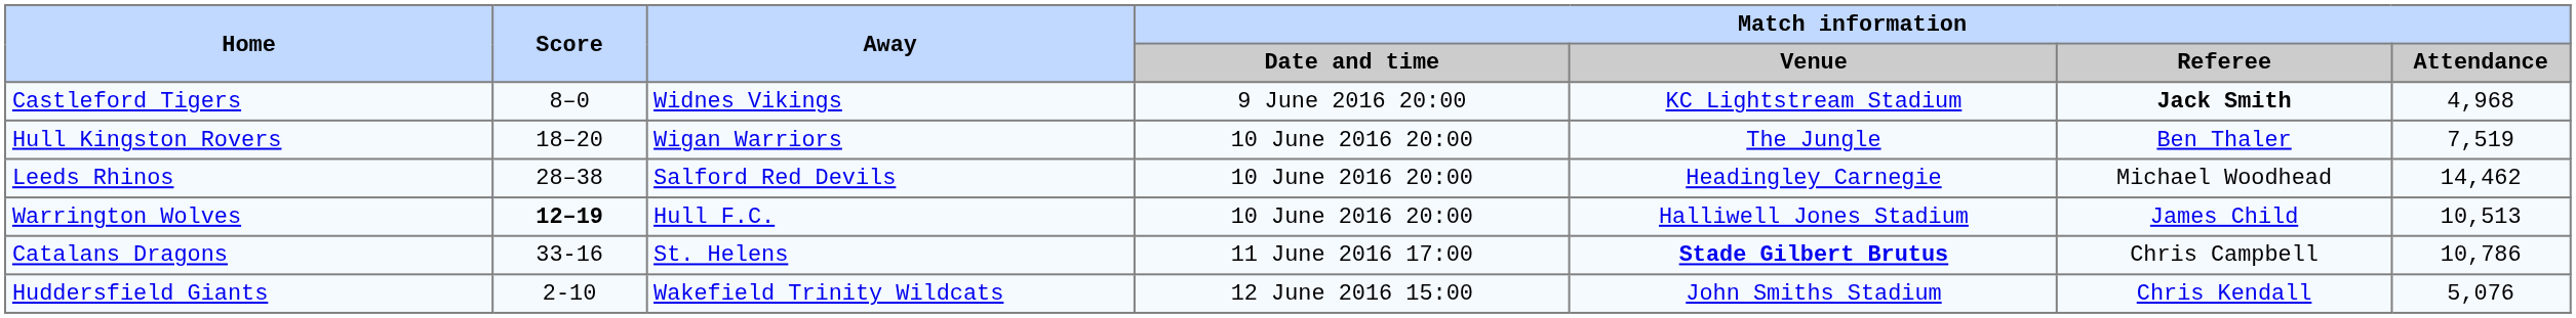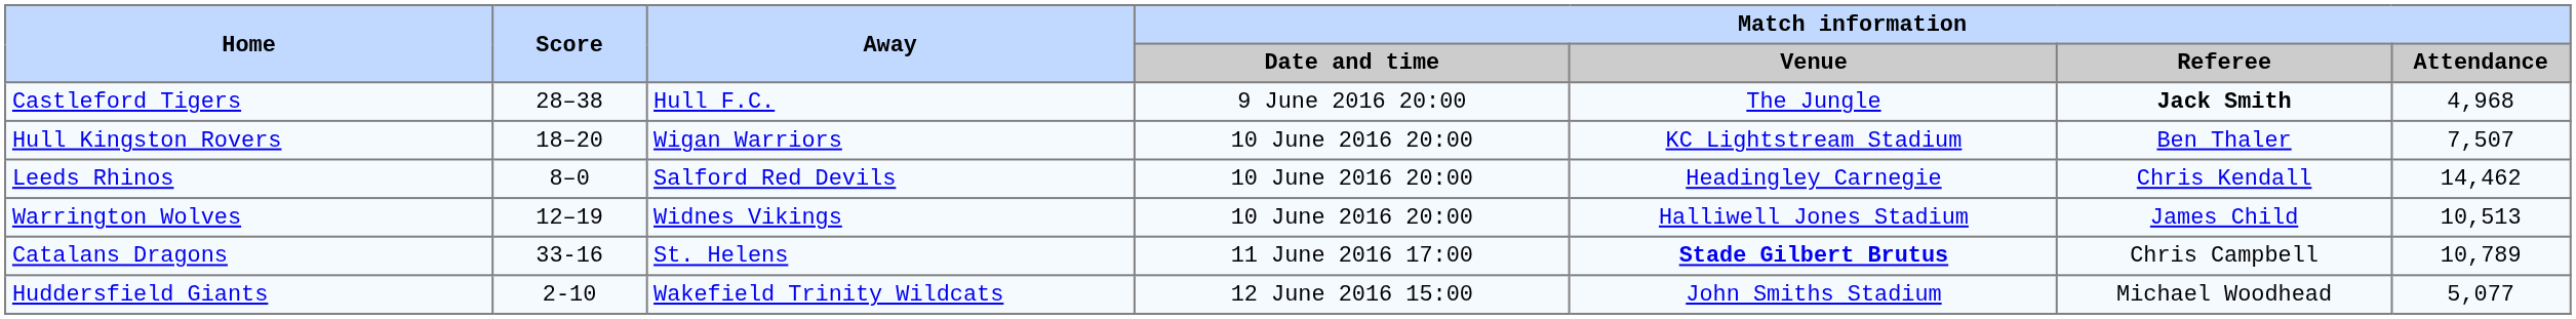Castleford Tigers | Score: 8–0 -> 28–38
Castleford Tigers | Away: Widnes Vikings -> Hull F.C.
Castleford Tigers | Match information / Venue: KC Lightstream Stadium -> The Jungle
Hull Kingston Rovers | Match information / Venue: The Jungle -> KC Lightstream Stadium
Hull Kingston Rovers | Match information / Attendance: 7,519 -> 7,507
Leeds Rhinos | Score: 28–38 -> 8–0
Leeds Rhinos | Match information / Referee: Michael Woodhead -> Chris Kendall
Warrington Wolves | Score: bold -> normal
Warrington Wolves | Away: Hull F.C. -> Widnes Vikings
Catalans Dragons | Match information / Attendance: 10,786 -> 10,789
Huddersfield Giants | Match information / Referee: Chris Kendall -> Michael Woodhead
Huddersfield Giants | Match information / Attendance: 5,076 -> 5,077
